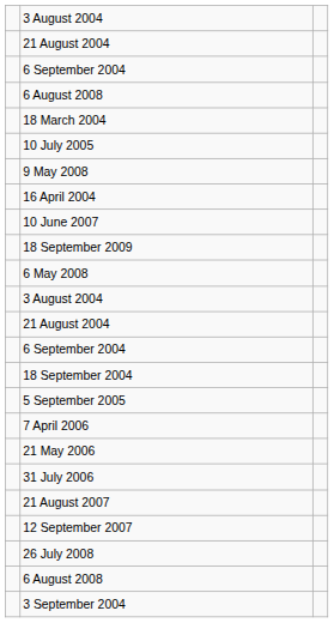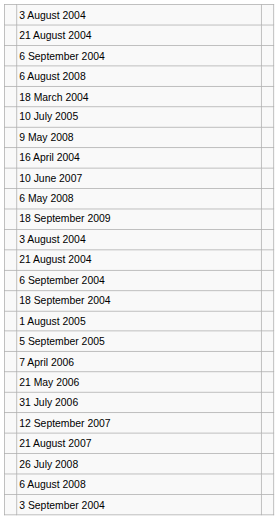rows swapped: 6 May 2008 <-> 18 September 2009
+ row: 1 August 2005
rows swapped: 21 August 2007 <-> 12 September 2007
